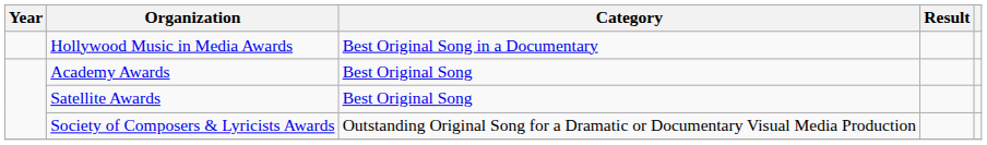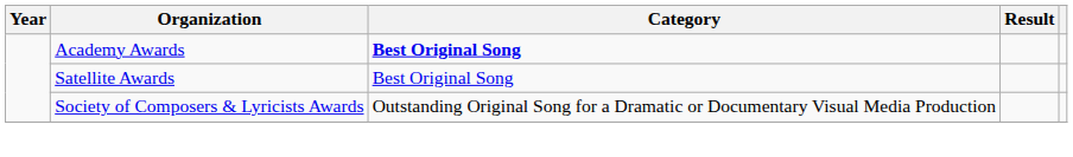- row: Hollywood Music in Media Awards | Best Original Song in a Documentary
Academy Awards | Category: normal -> bold
